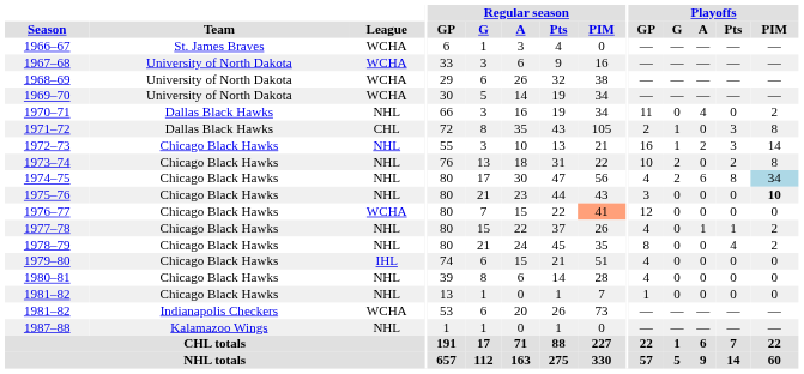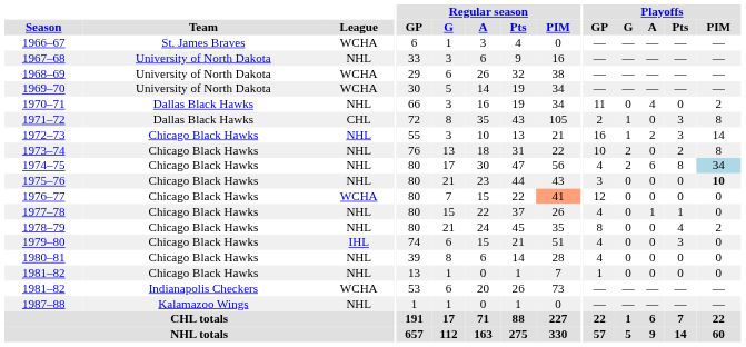1967–68 | League: WCHA -> NHL
1977–78 | Playoffs / PIM: 2 -> 0
1979–80 | Playoffs / Pts: 0 -> 3
